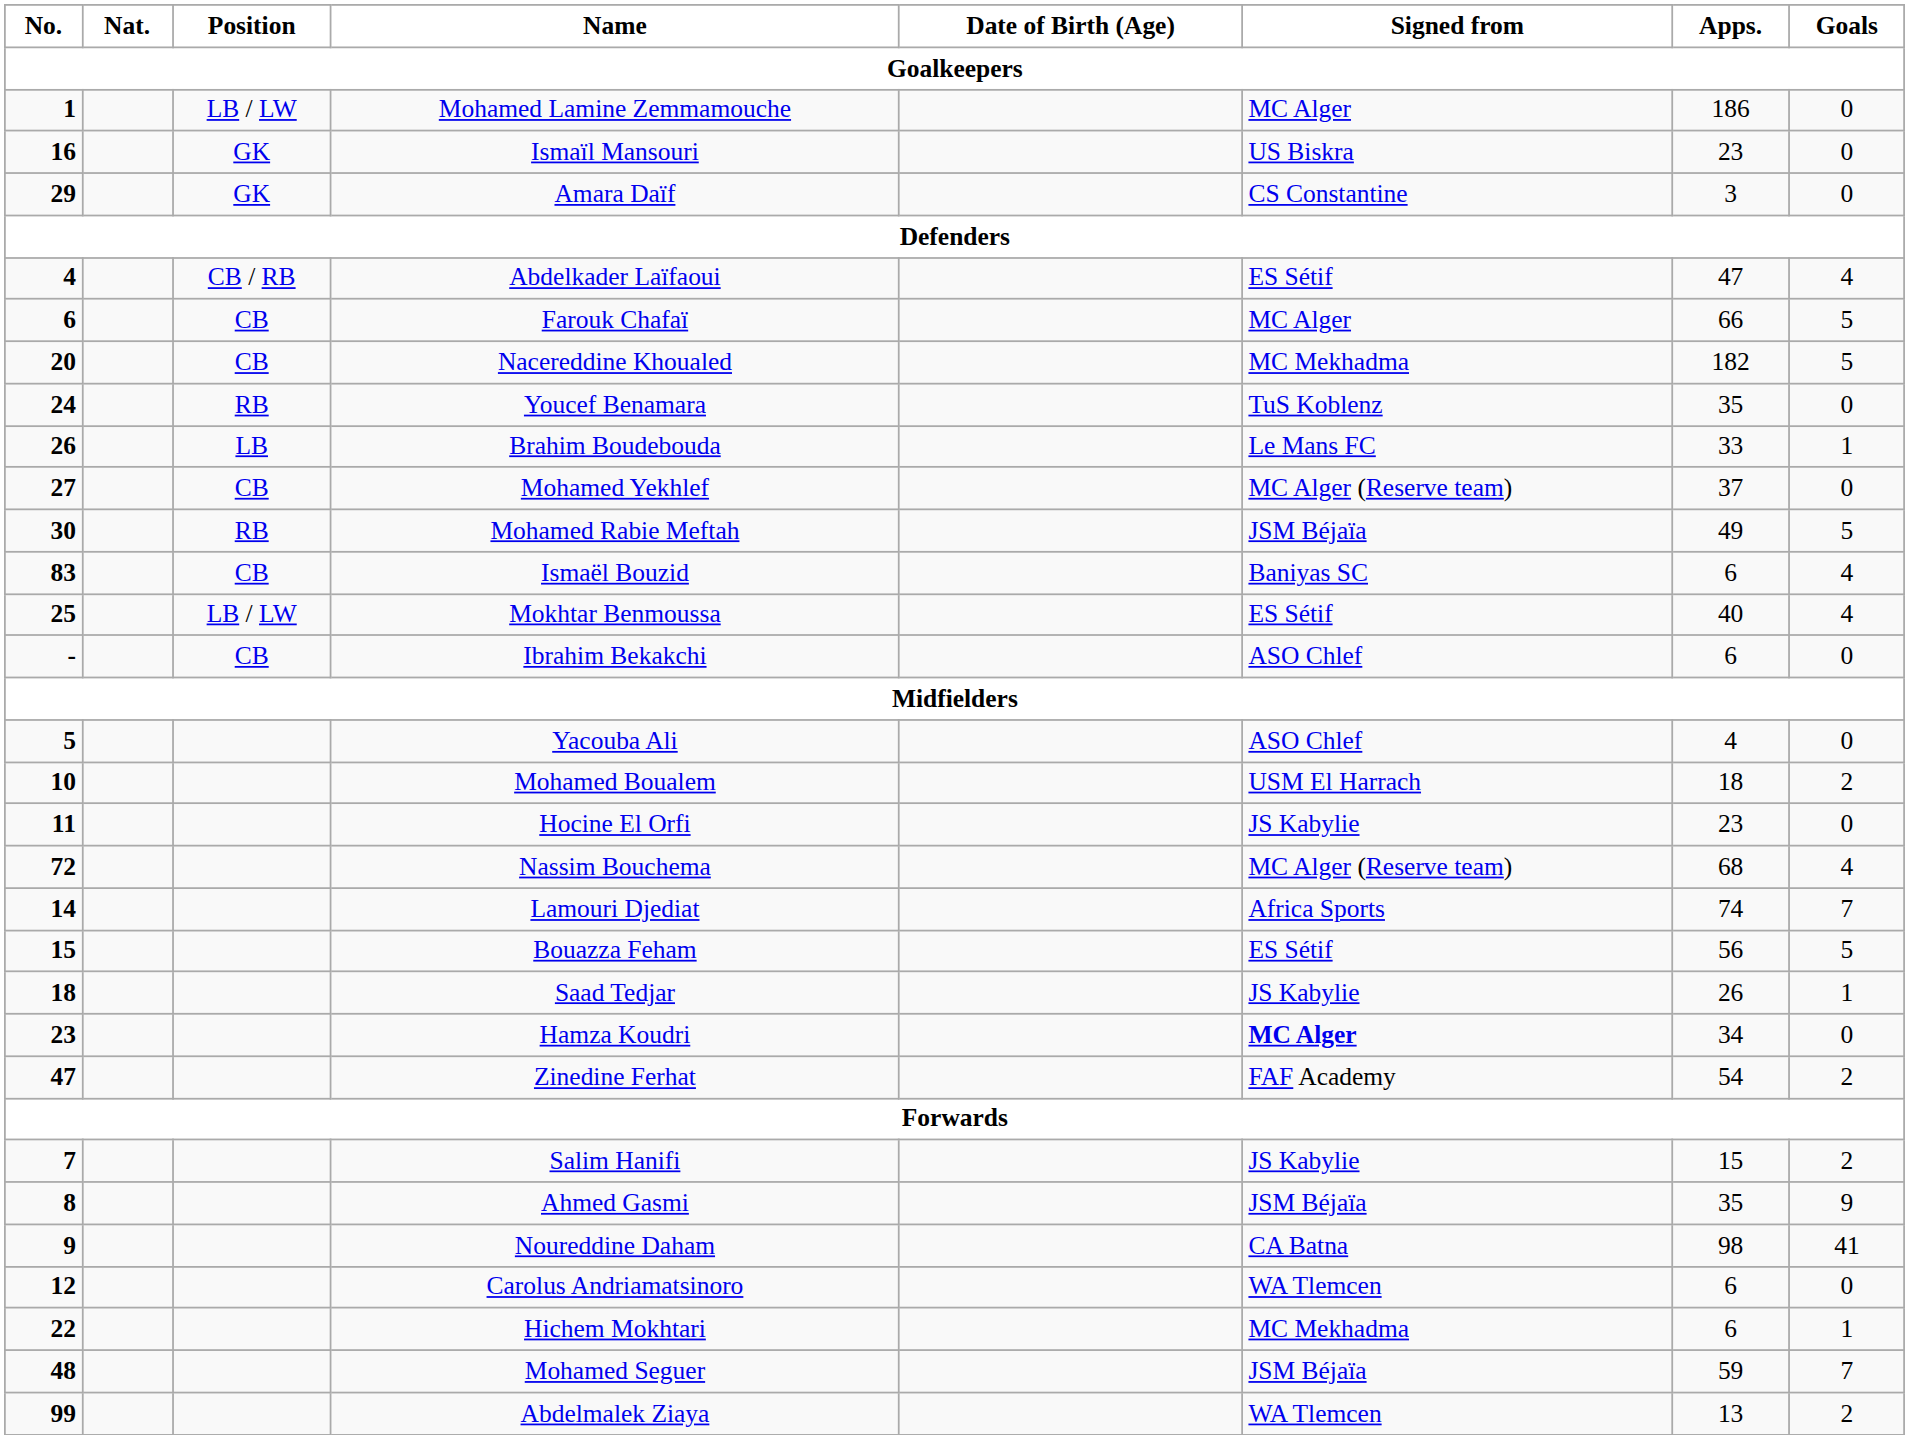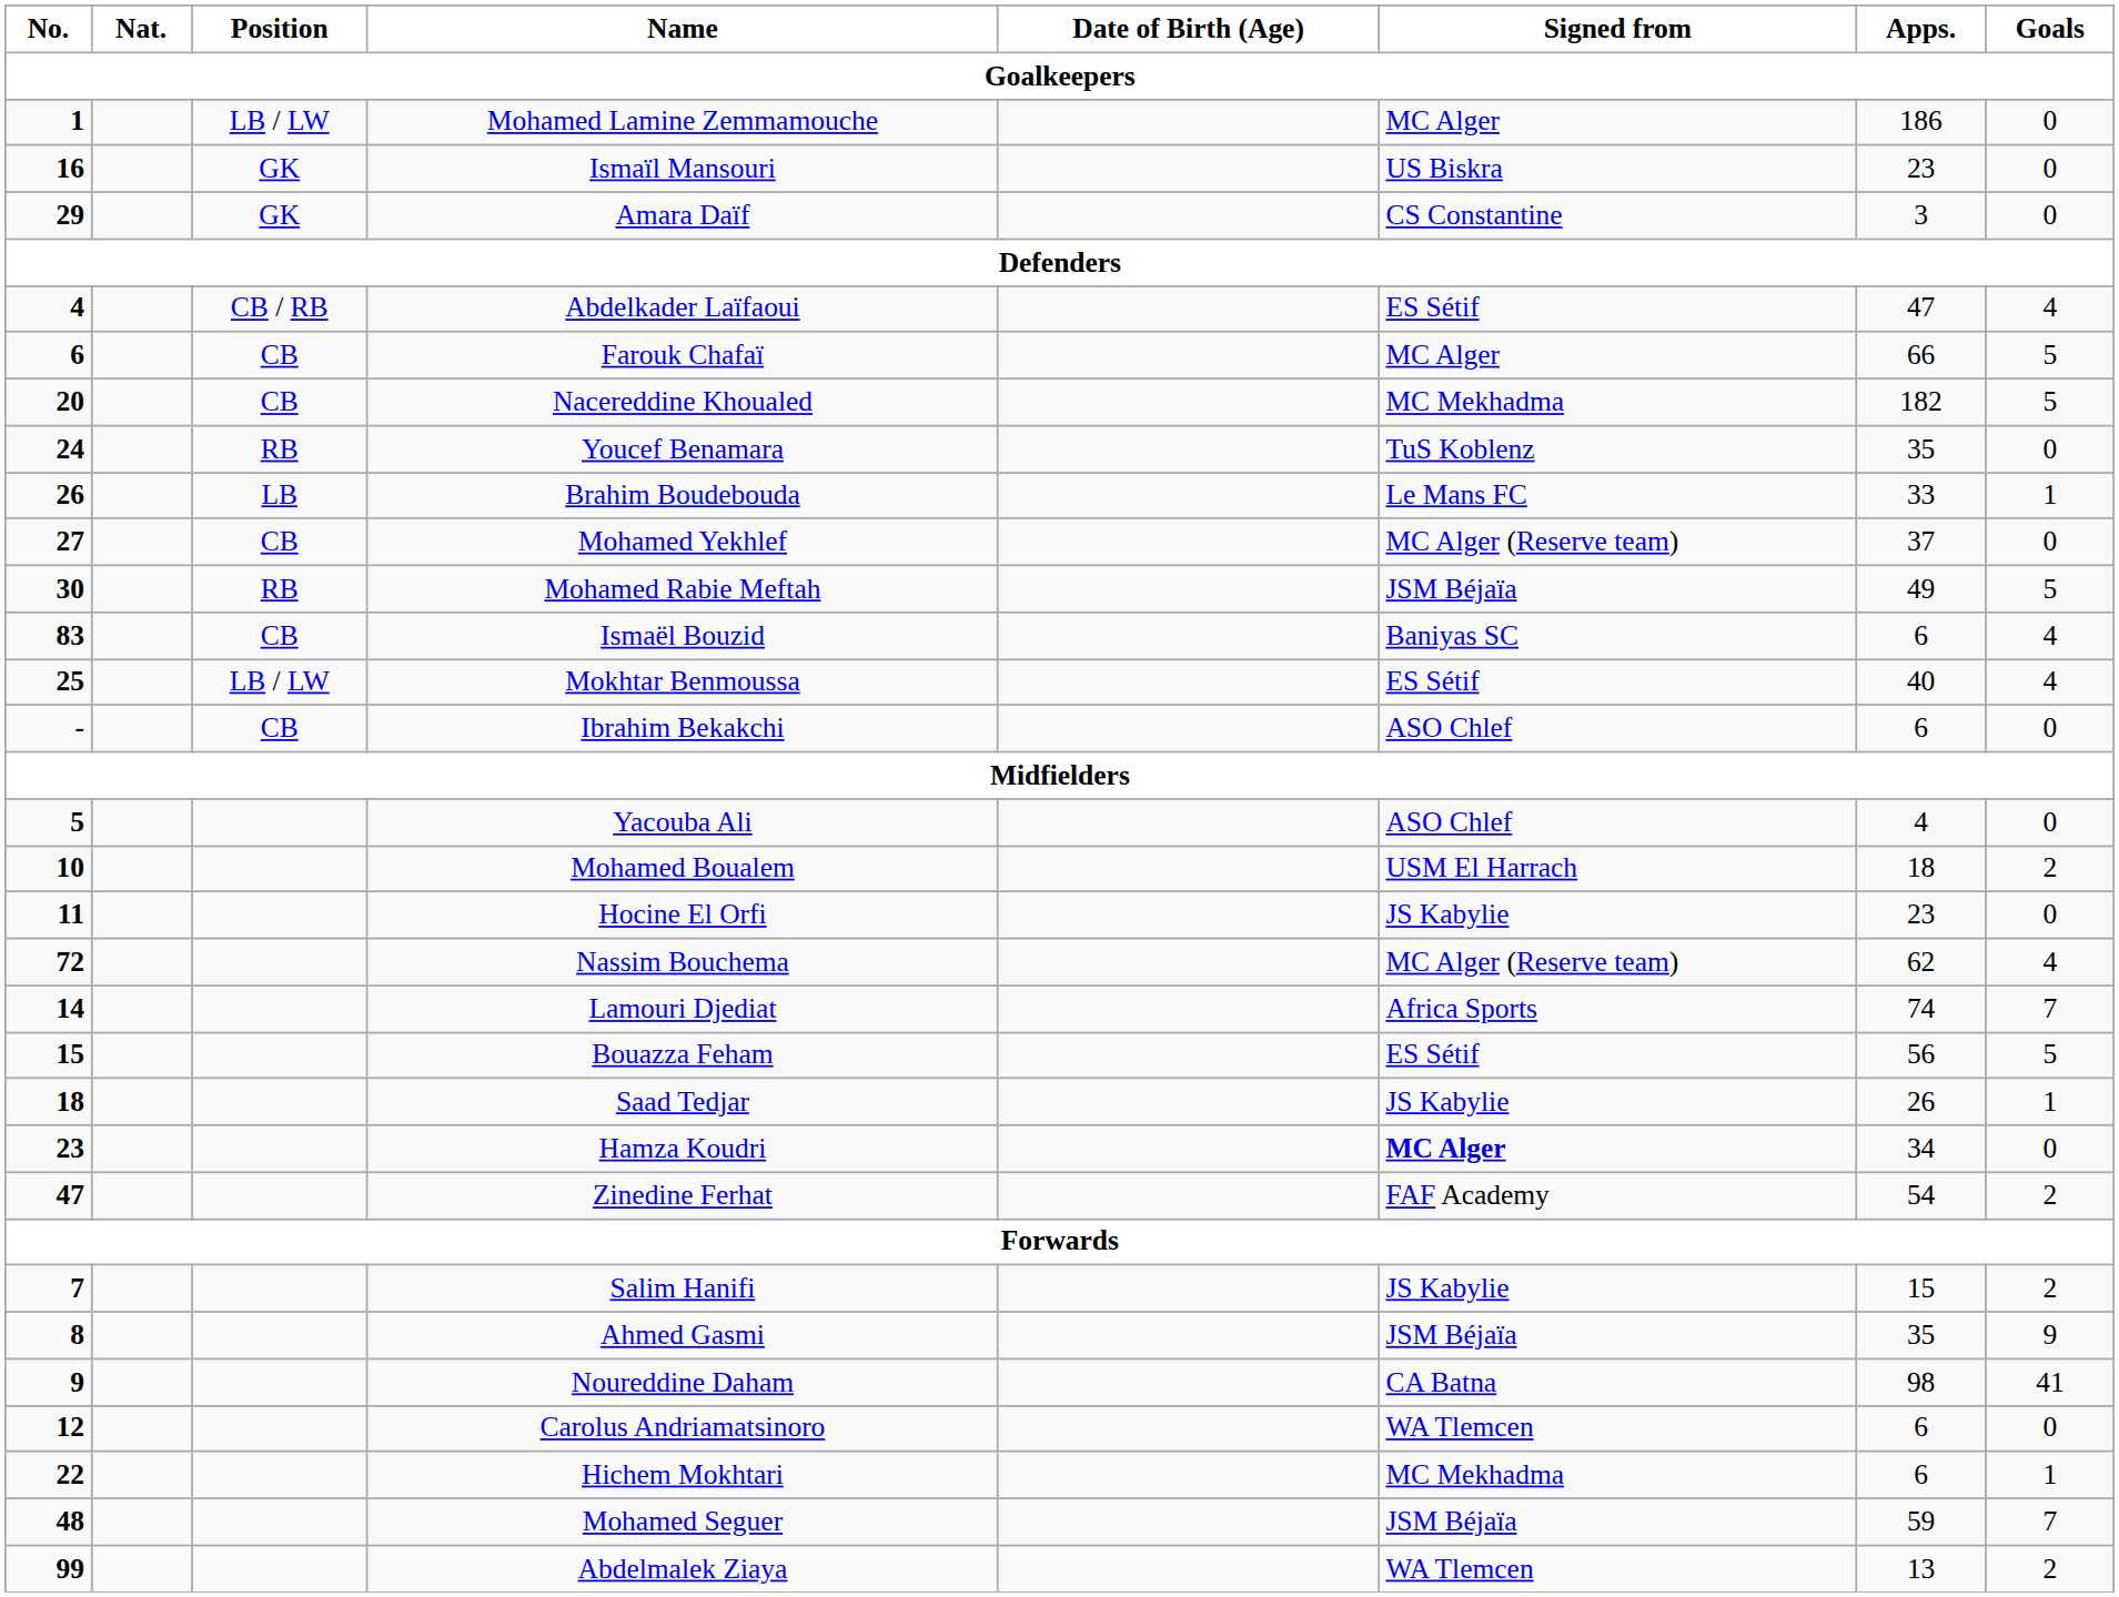Nassim Bouchema | Apps.: 68 -> 62
